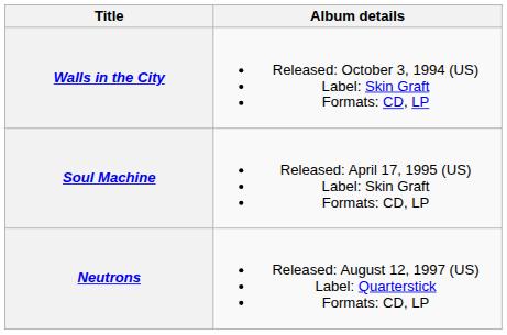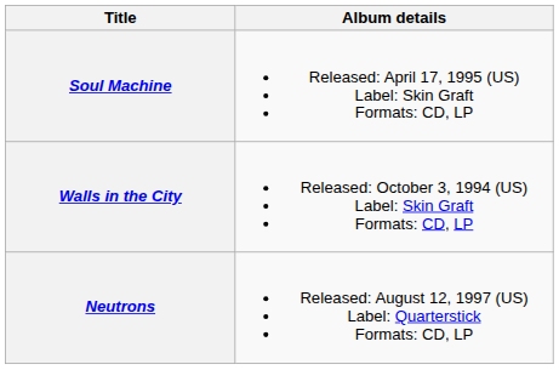rows swapped: Walls in the City <-> Soul Machine
